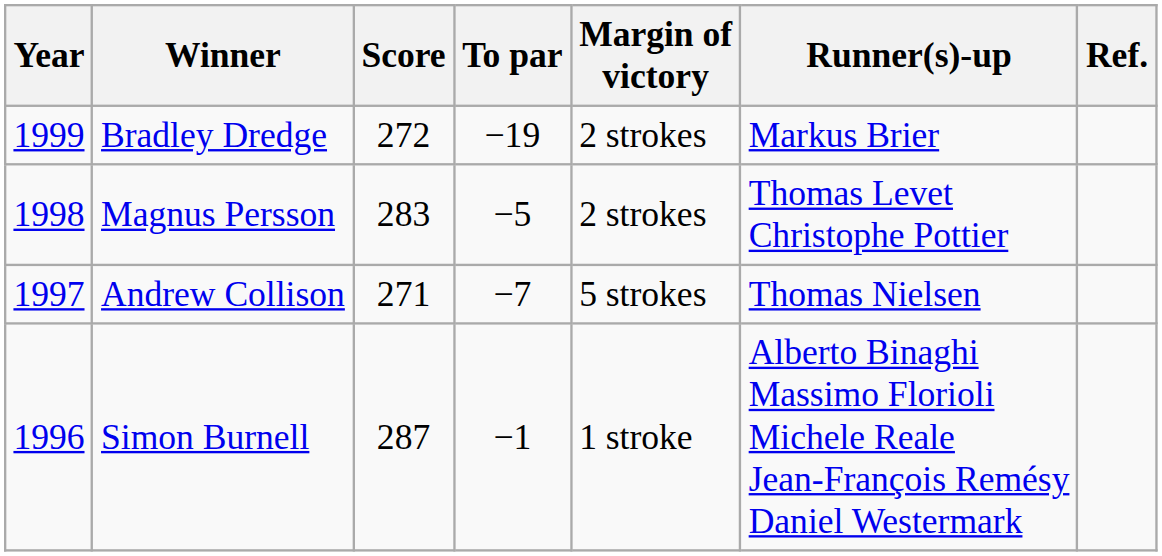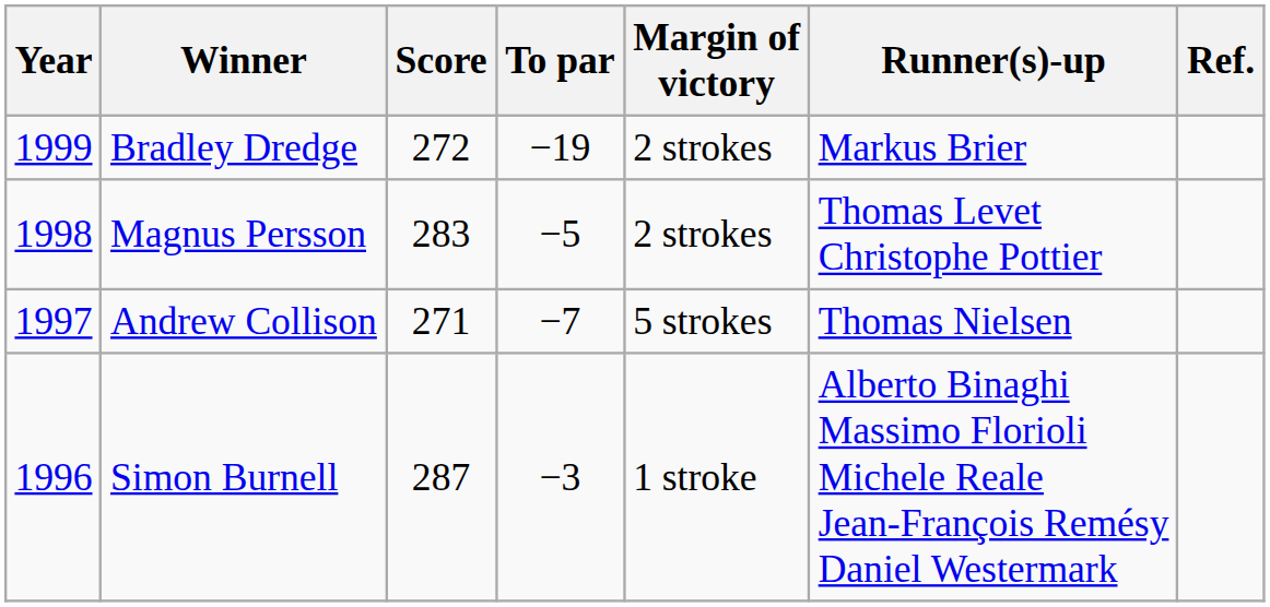Simon Burnell | To par: −1 -> −3
